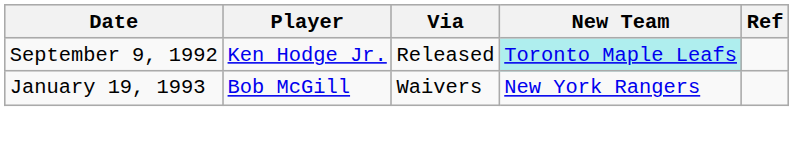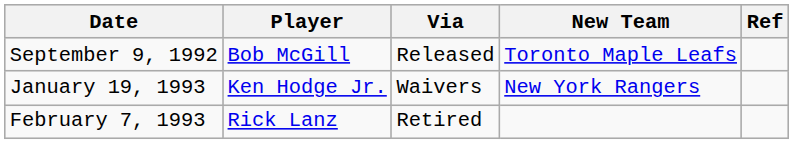September 9, 1992 | Player: Ken Hodge Jr. -> Bob McGill
September 9, 1992 | New Team: paleturquoise background -> no background
January 19, 1993 | Player: Bob McGill -> Ken Hodge Jr.
+ row: February 7, 1993 | Rick Lanz | Retired
